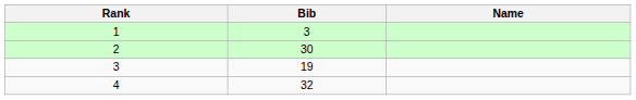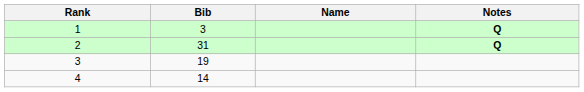+ column: Notes | Q | Q
2 | Bib: 30 -> 31
4 | Bib: 32 -> 14
